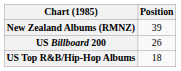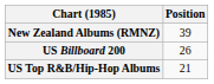US Top R&B/Hip-Hop Albums | Position: 18 -> 21
